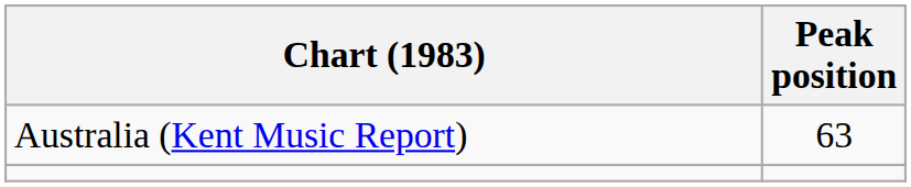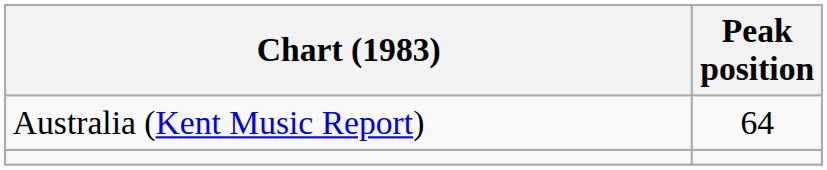Australia (Kent Music Report) | Peak position: 63 -> 64
